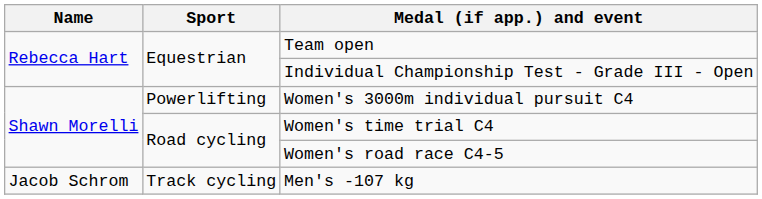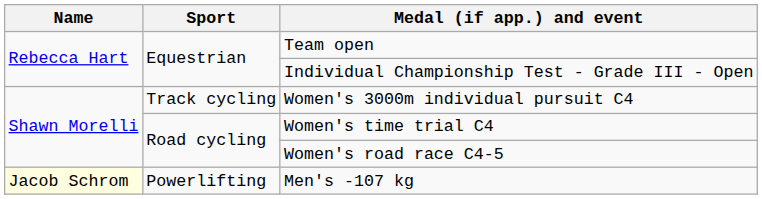Women's 3000m individual pursuit C4 | Sport: Powerlifting -> Track cycling
Men's -107 kg | Name: no background -> lightyellow background
Men's -107 kg | Sport: Track cycling -> Powerlifting
